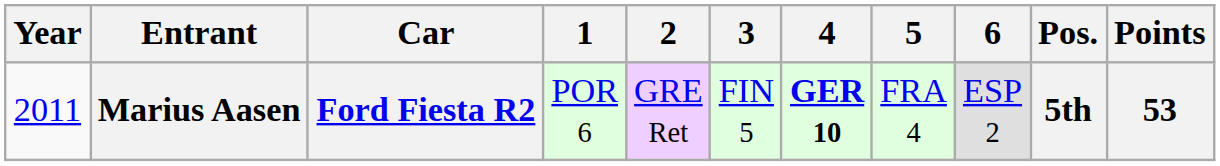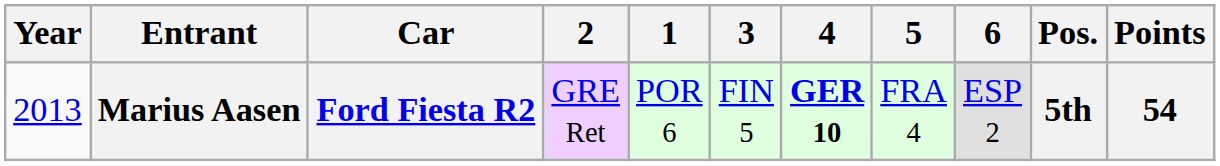columns swapped: 1 <-> 2
Marius Aasen | Year: 2011 -> 2013
Marius Aasen | Points: 53 -> 54
